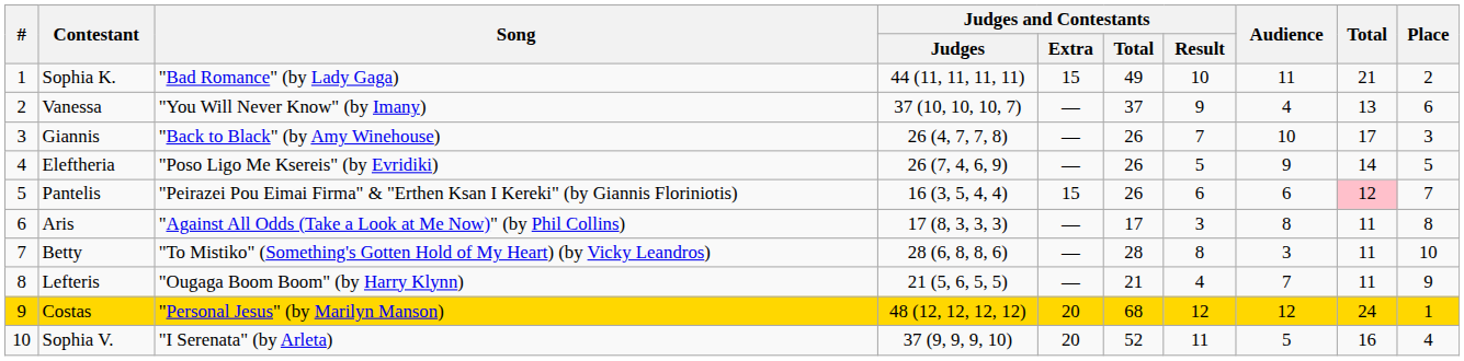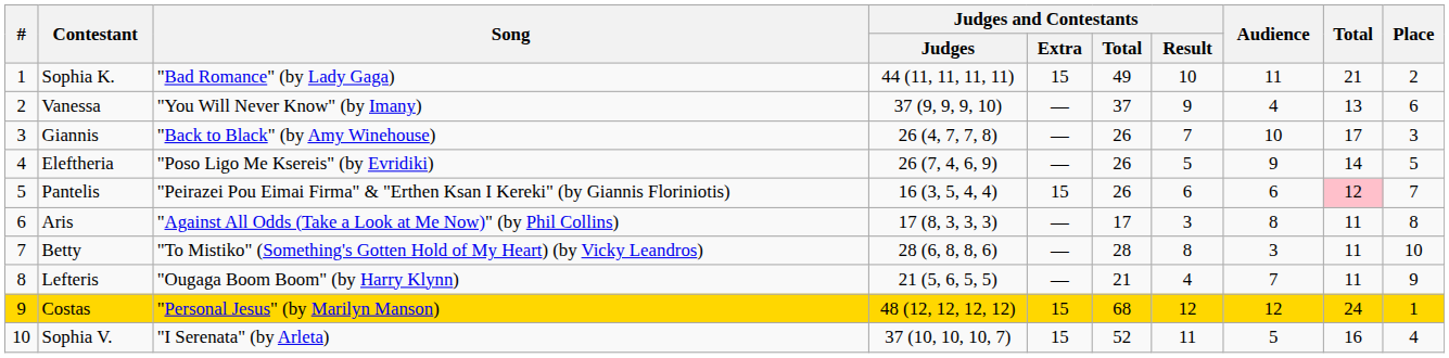Vanessa | Judges and Contestants / Judges: 37 (10, 10, 10, 7) -> 37 (9, 9, 9, 10)
Costas | Judges and Contestants / Extra: 20 -> 15
Sophia V. | Judges and Contestants / Judges: 37 (9, 9, 9, 10) -> 37 (10, 10, 10, 7)
Sophia V. | Judges and Contestants / Extra: 20 -> 15
